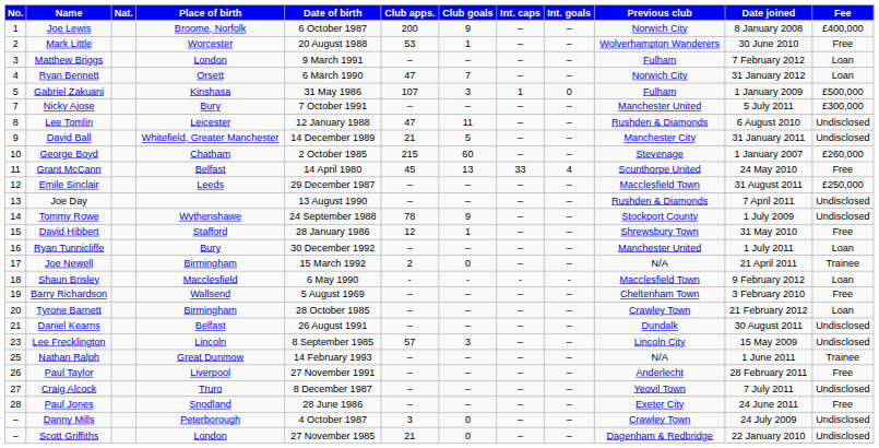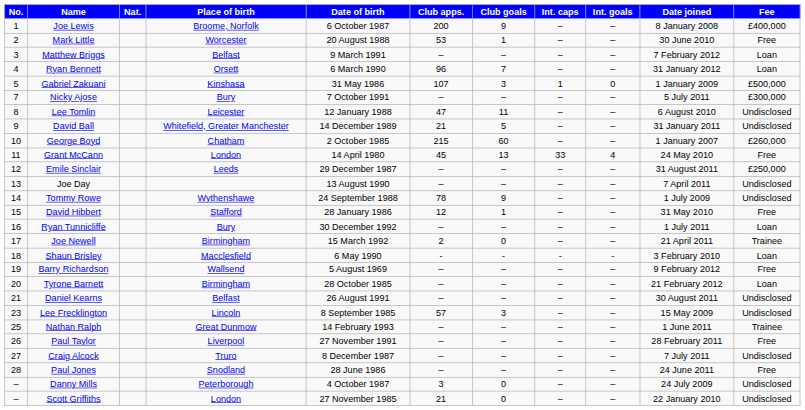- column: Previous club | Norwich City | Wolverhampton Wanderers | Fulham | Norwich City | Fulham | Manchester United | Rushden & Diamonds | Manchester City | Stevenage | Scunthorpe United | Macclesfield Town | Rushden & Diamonds | Stockport County | Shrewsbury Town | Manchester United | N/A | Macclesfield Town | Cheltenham Town | Crawley Town | Dundalk | Lincoln City | N/A | Anderlecht | Yeovil Town | Exeter City | Crawley Town | Dagenham & Redbridge
Matthew Briggs | Place of birth: London -> Belfast
Ryan Bennett | Club apps.: 47 -> 96
Grant McCann | Place of birth: Belfast -> London
Shaun Brisley | Date joined: 9 February 2012 -> 3 February 2010
Barry Richardson | Date joined: 3 February 2010 -> 9 February 2012
